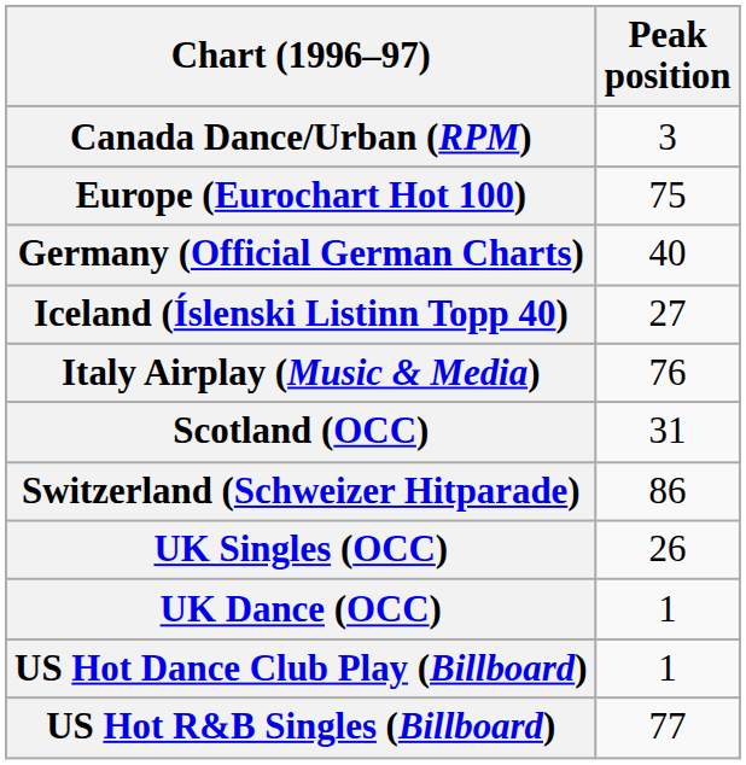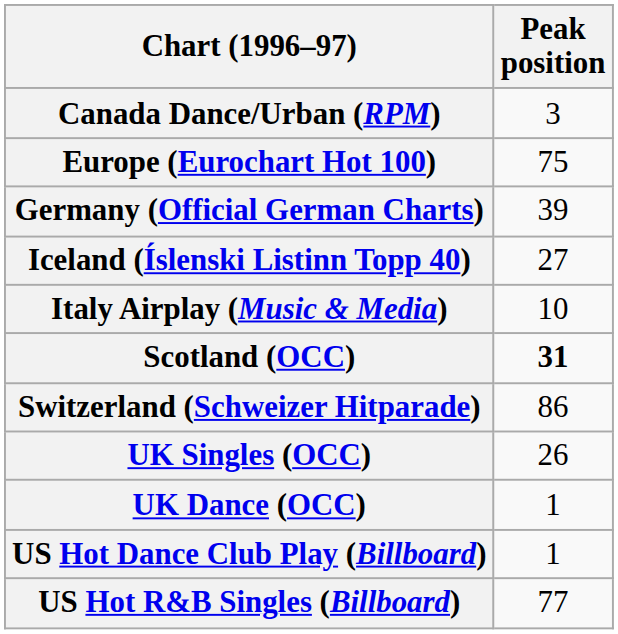Germany (Official German Charts) | Peak position: 40 -> 39
Italy Airplay (Music & Media) | Peak position: 76 -> 10
Scotland (OCC) | Peak position: normal -> bold
